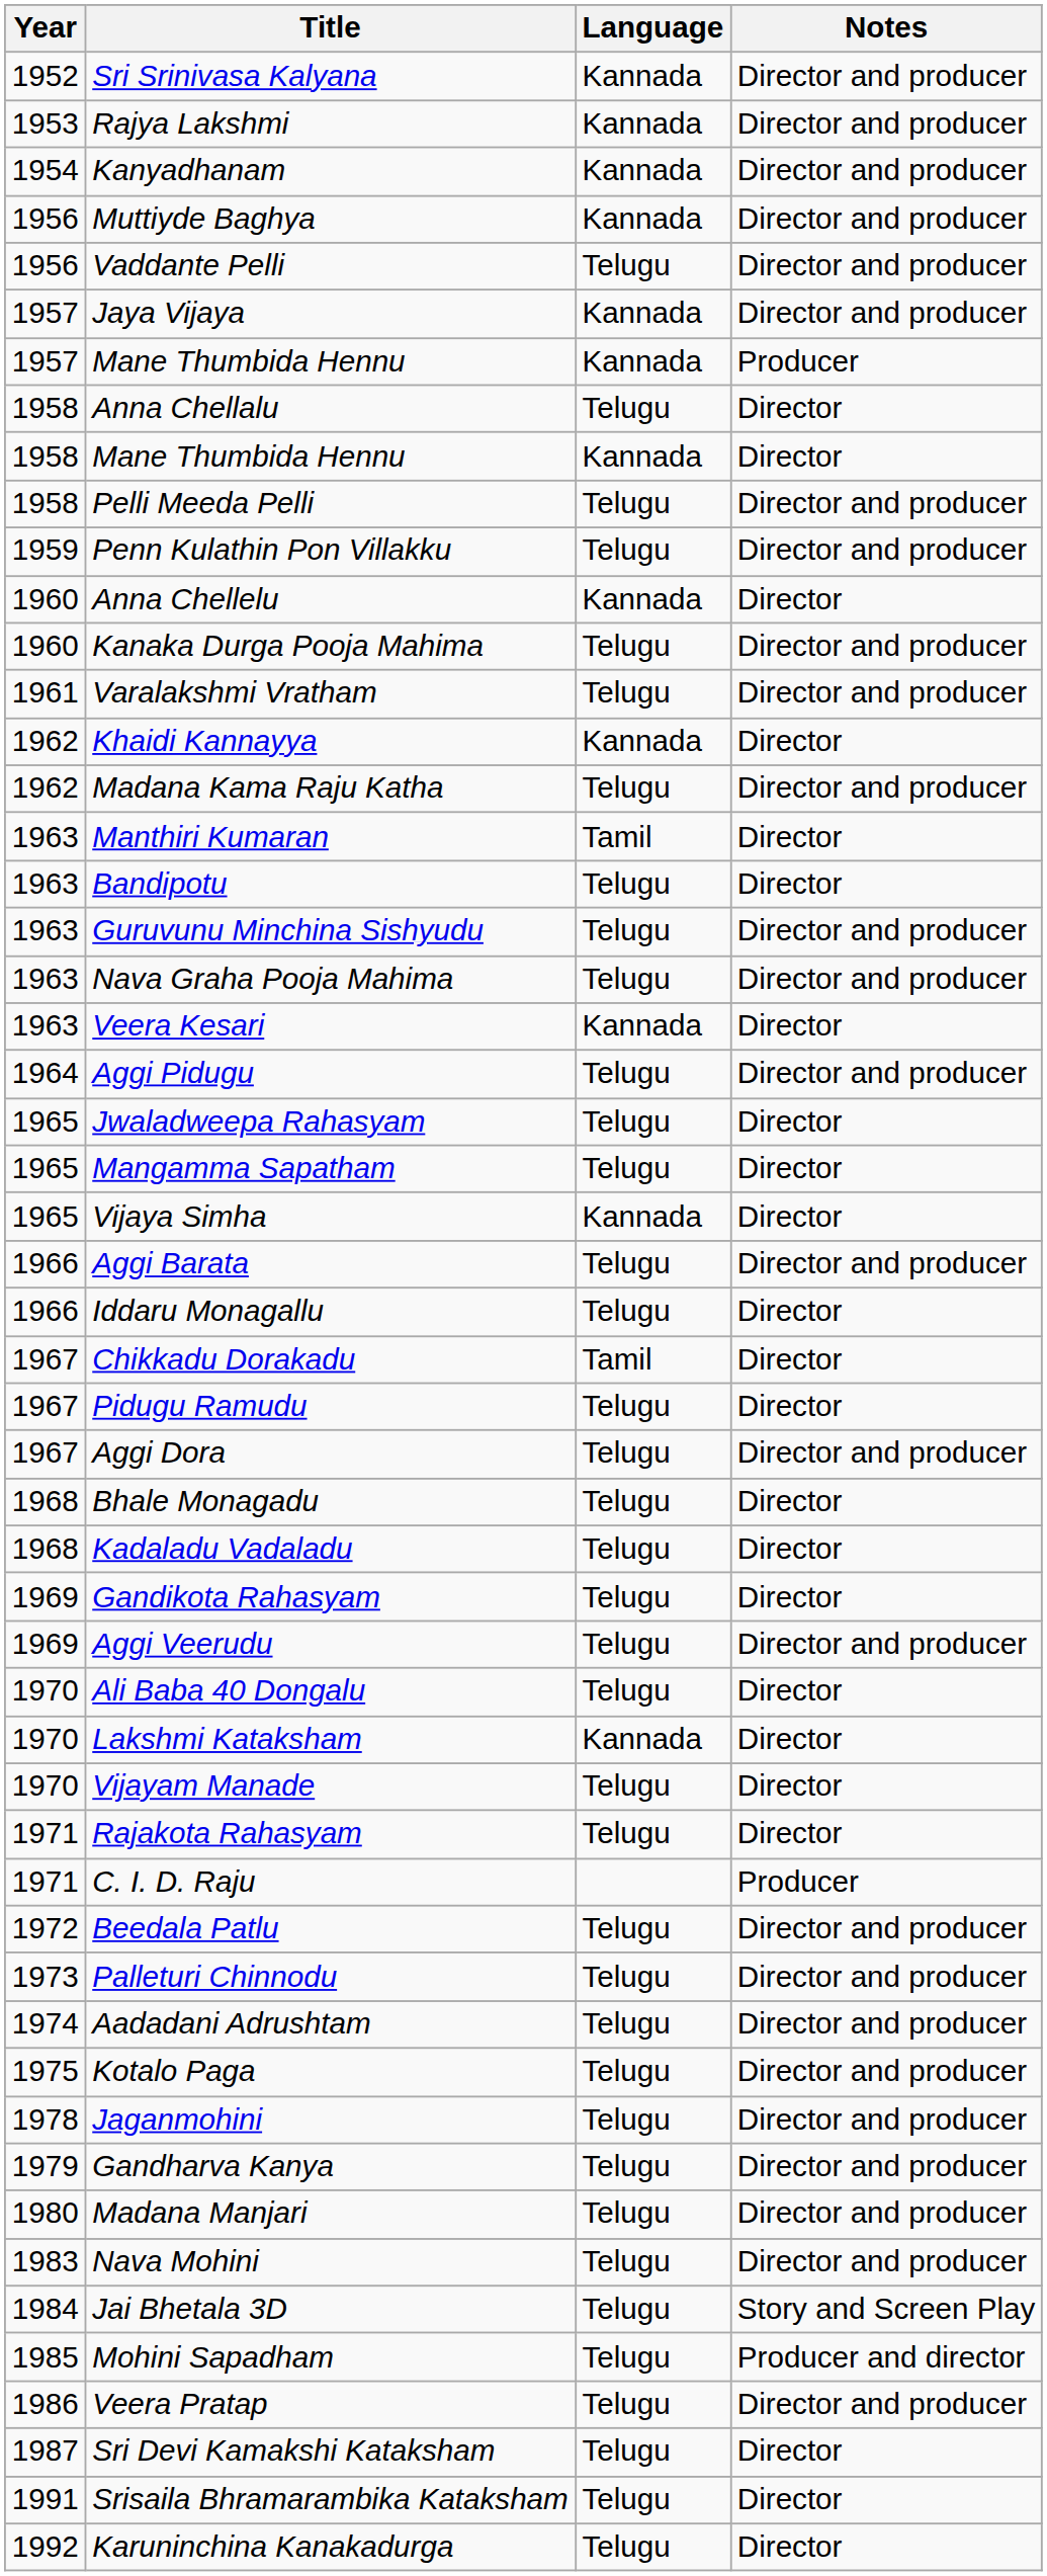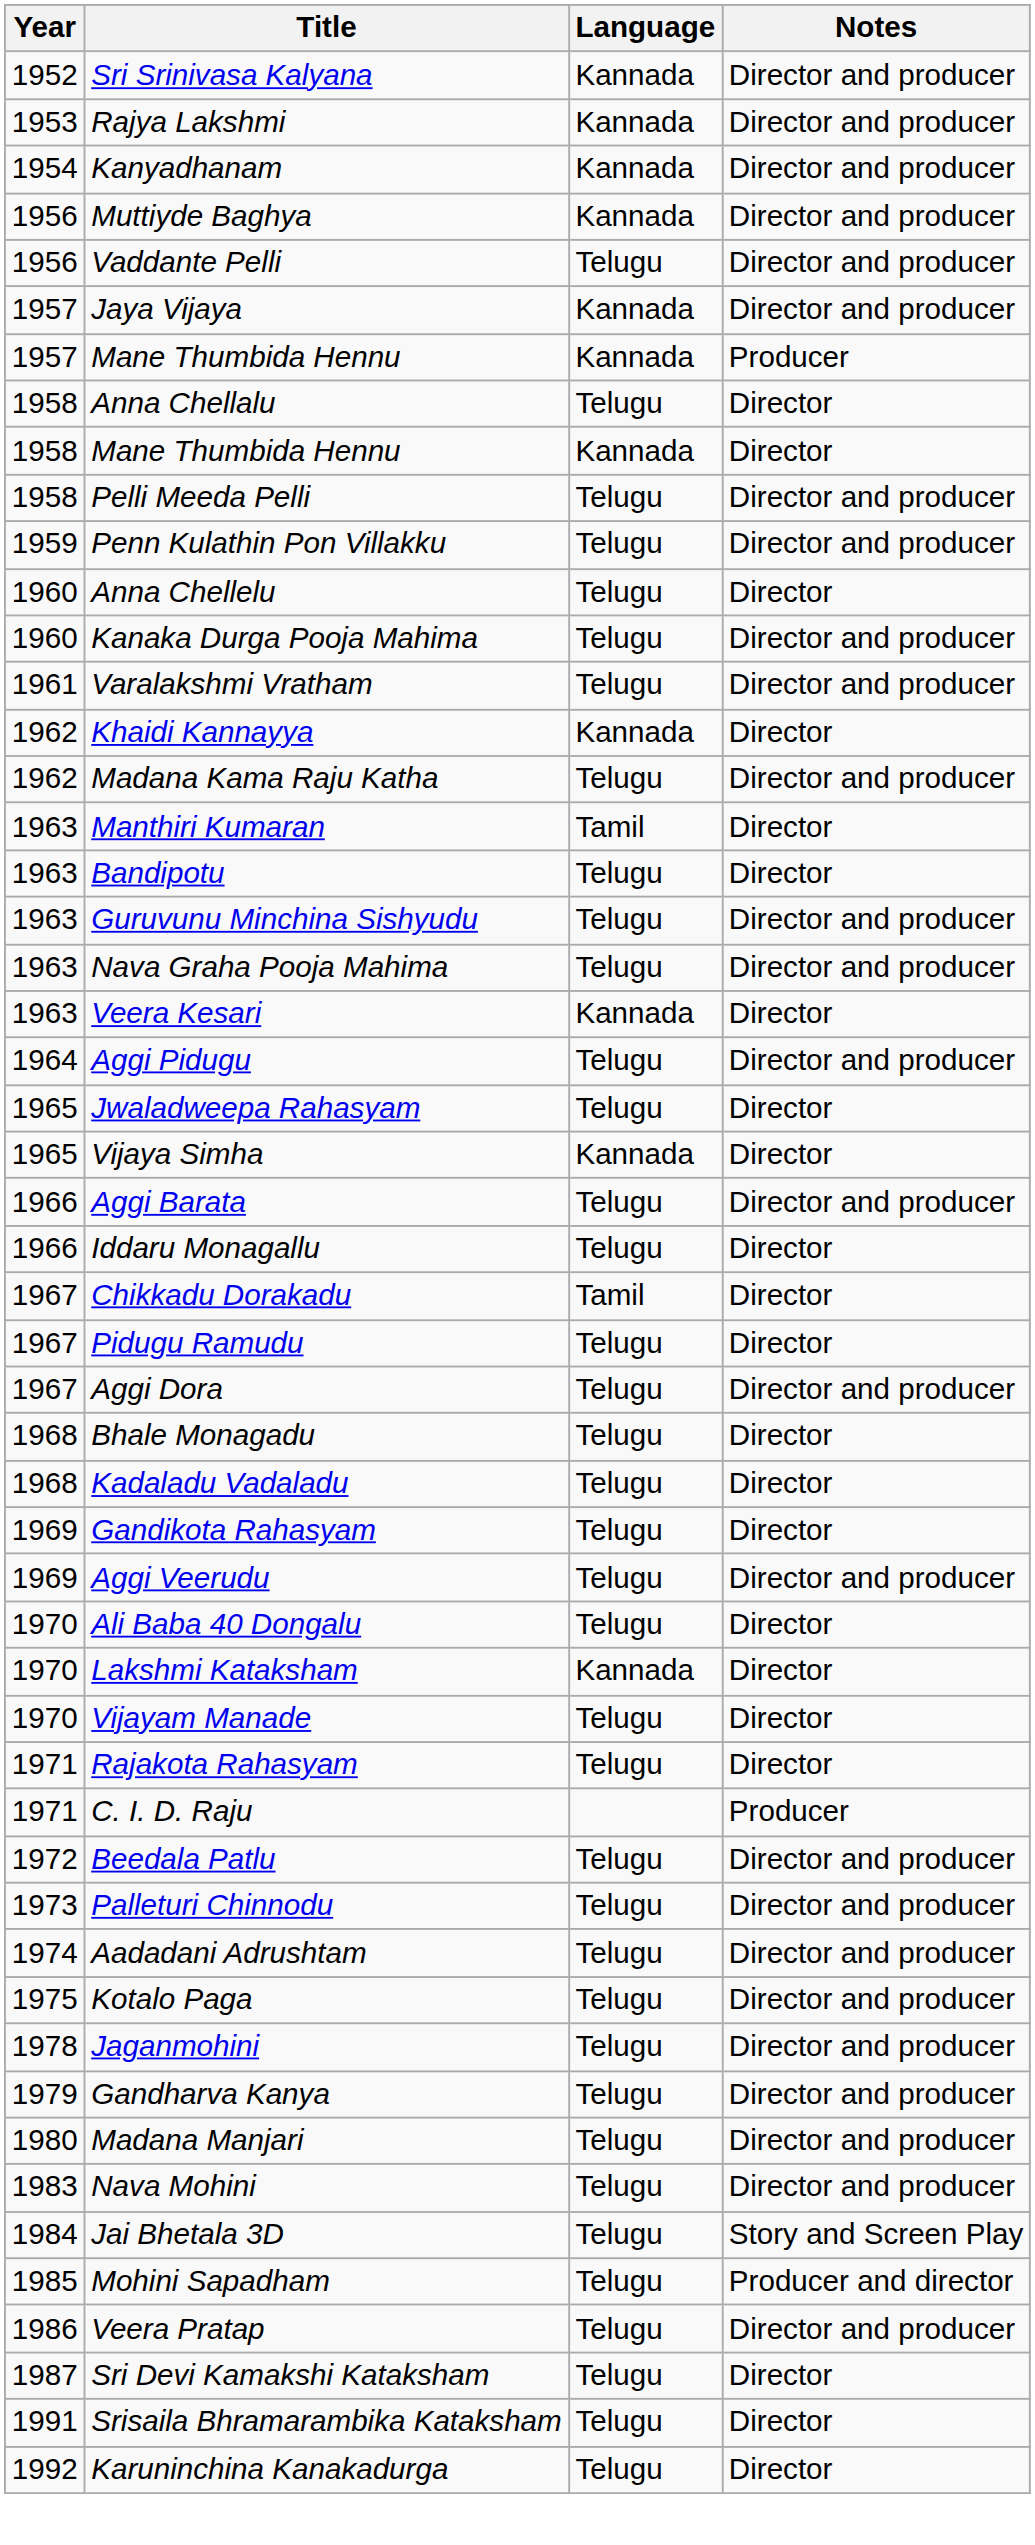Anna Chellelu | Language: Kannada -> Telugu
- row: 1965 | Mangamma Sapatham | Telugu | Director
